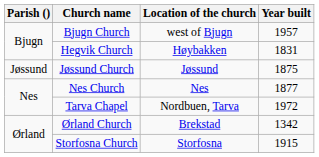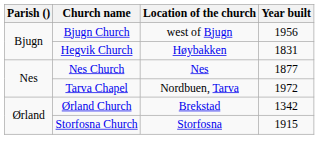Bjugn Church | Year built: 1957 -> 1956
- row: Jøssund | Jøssund Church | Jøssund | 1875
